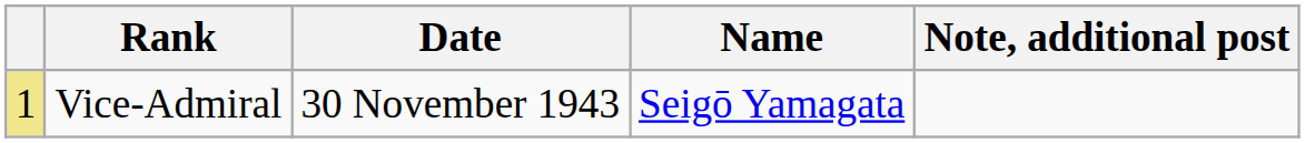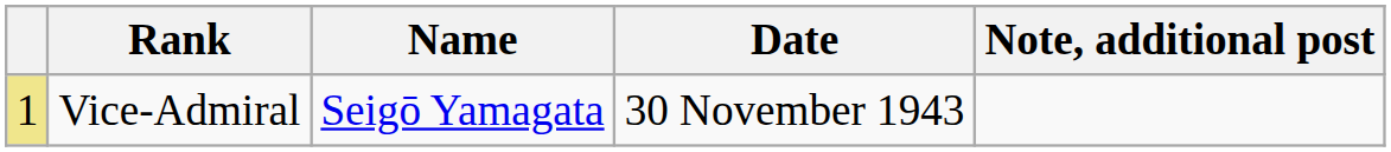columns swapped: Name <-> Date
